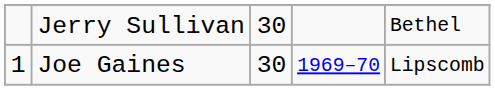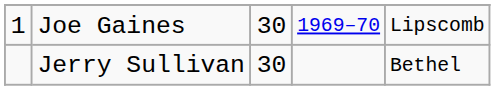rows swapped: Joe Gaines <-> Jerry Sullivan
